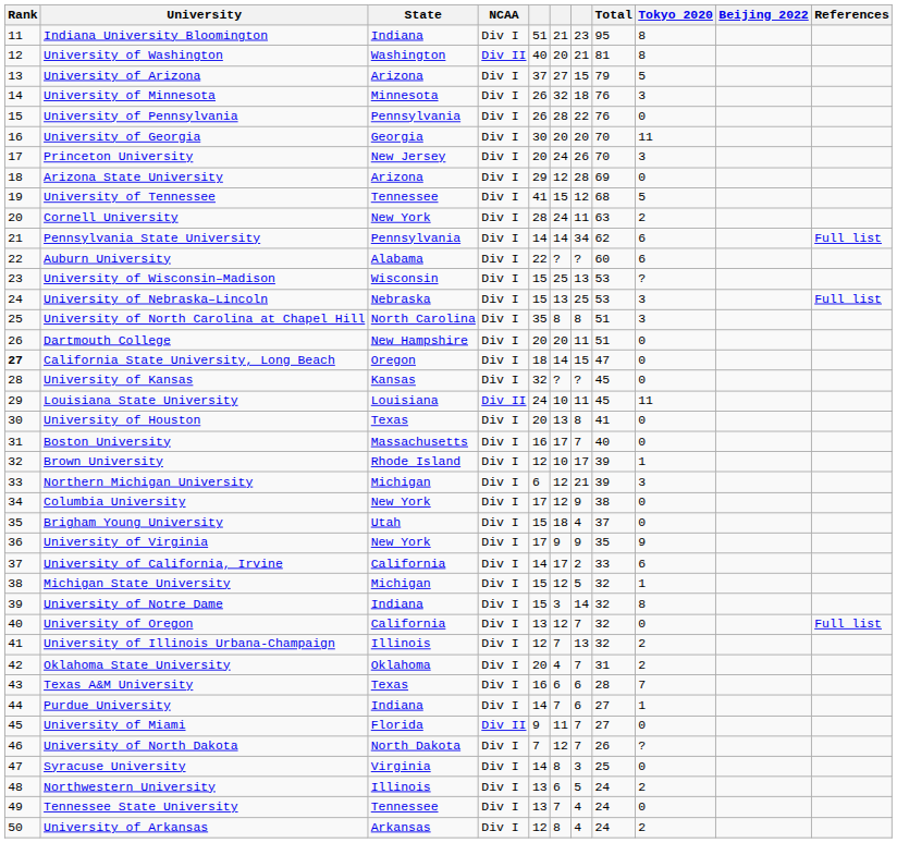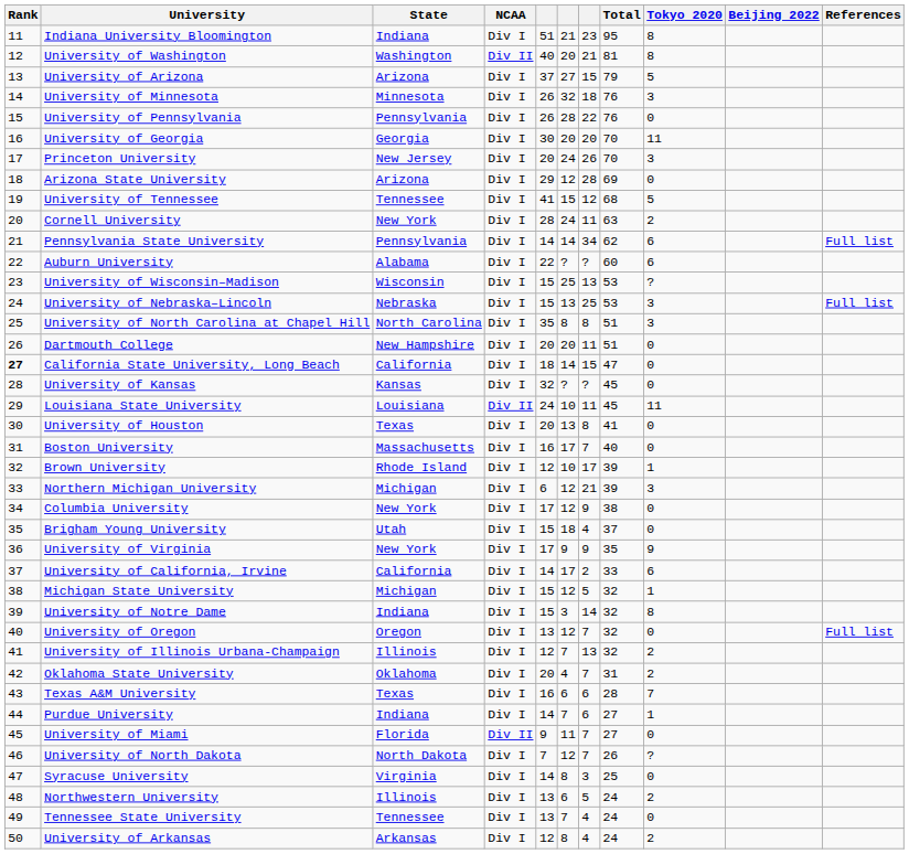California State University, Long Beach | State: Oregon -> California
University of Oregon | State: California -> Oregon
